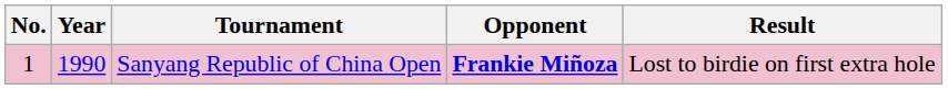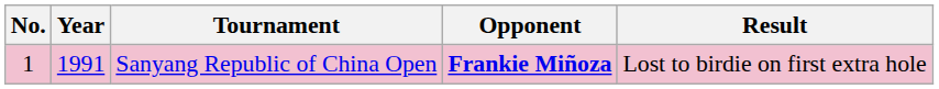Sanyang Republic of China Open | Year: 1990 -> 1991
